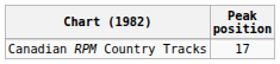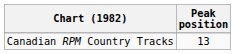Canadian RPM Country Tracks | Peak position: 17 -> 13
